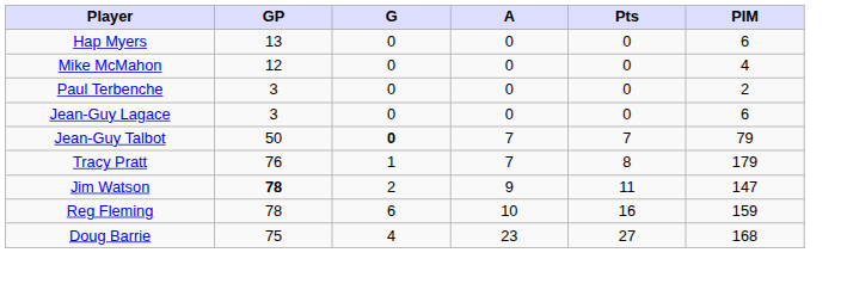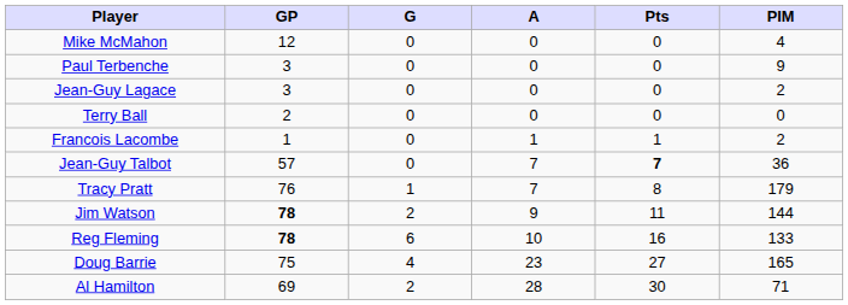- row: Hap Myers | 13 | 0 | 0 | 0 | 6
Paul Terbenche | PIM: 2 -> 9
Jean-Guy Lagace | PIM: 6 -> 2
+ row: Terry Ball | 2 | 0 | 0 | 0 | 0
+ row: Francois Lacombe | 1 | 0 | 1 | 1 | 2
Jean-Guy Talbot | GP: 50 -> 57
Jean-Guy Talbot | G: bold -> normal
Jean-Guy Talbot | Pts: normal -> bold
Jean-Guy Talbot | PIM: 79 -> 36
Jim Watson | PIM: 147 -> 144
Reg Fleming | GP: normal -> bold
Reg Fleming | PIM: 159 -> 133
Doug Barrie | PIM: 168 -> 165
+ row: Al Hamilton | 69 | 2 | 28 | 30 | 71
